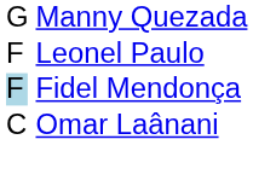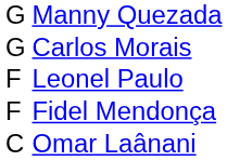+ row: G | Carlos Morais
Fidel Mendonça | column 1: lightblue background -> no background
